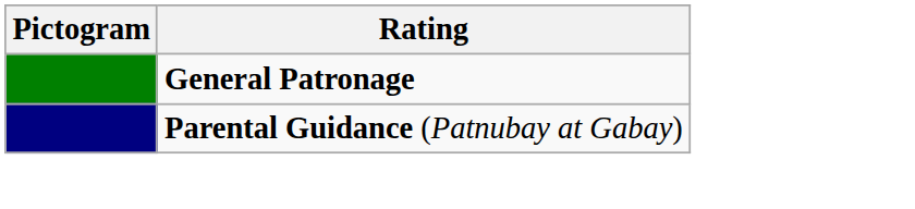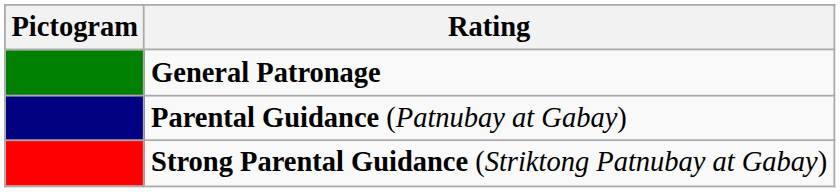+ row: Strong Parental Guidance (Striktong Patnubay at Gabay)
